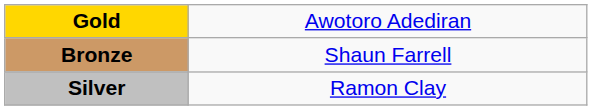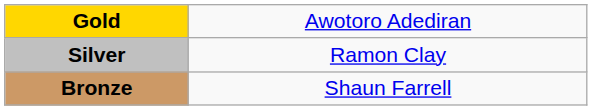rows swapped: Silver <-> Bronze
